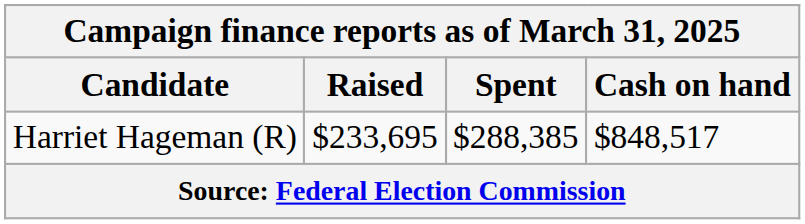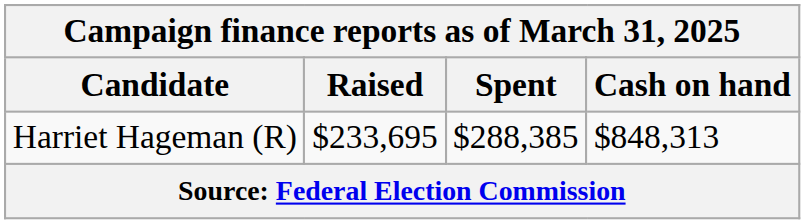Harriet Hageman (R) | Cash on hand: $848,517 -> $848,313
